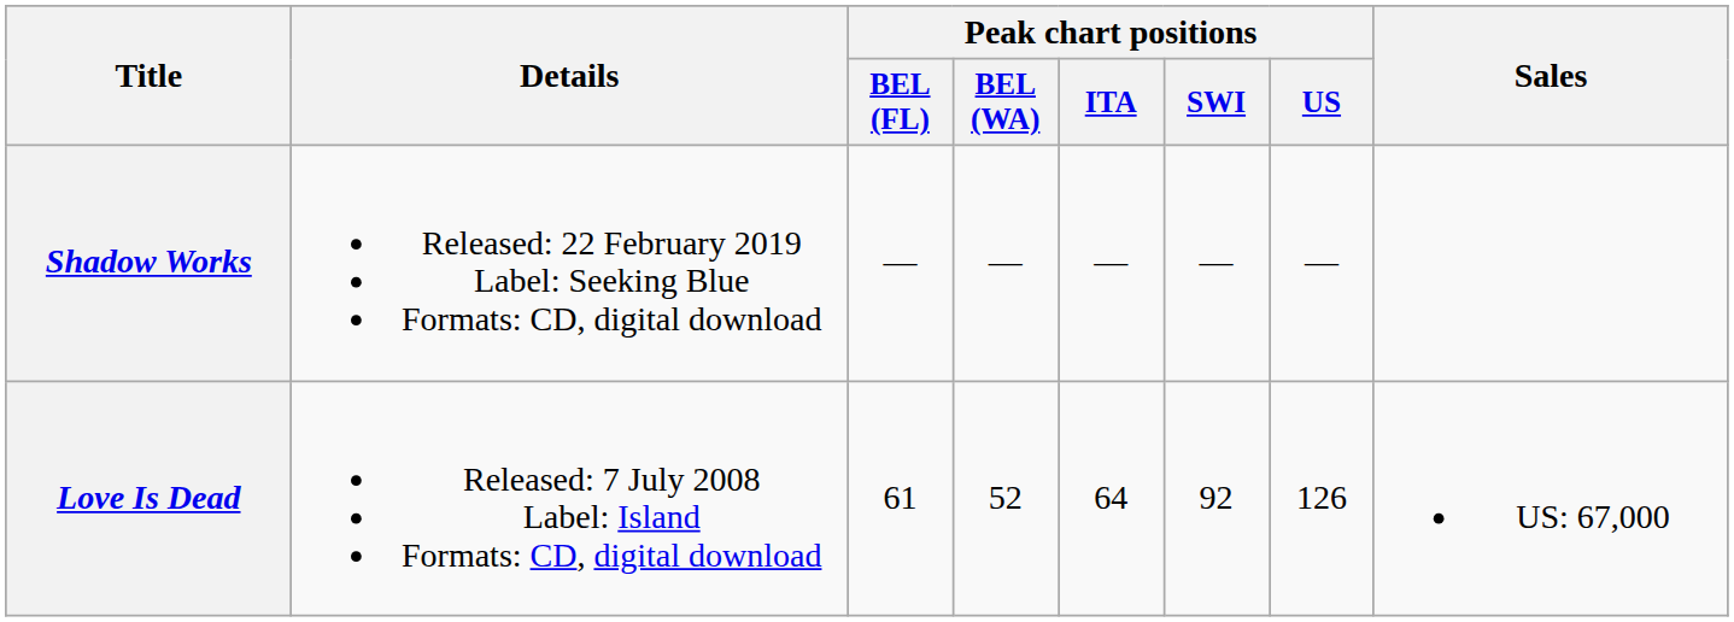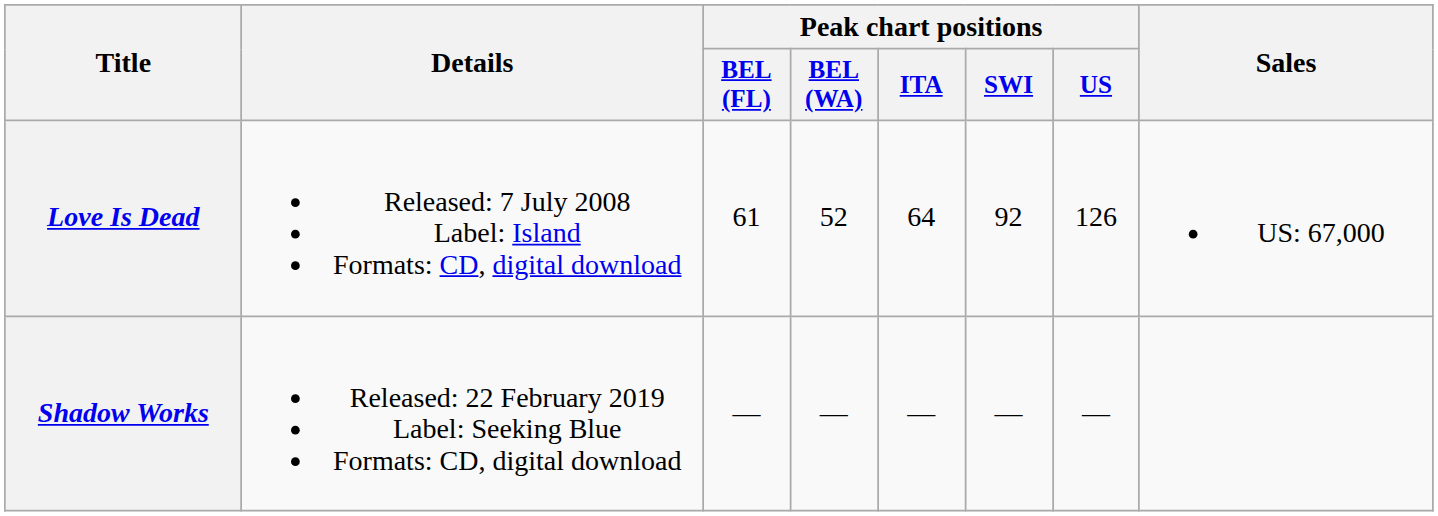rows swapped: Love Is Dead <-> Shadow Works
